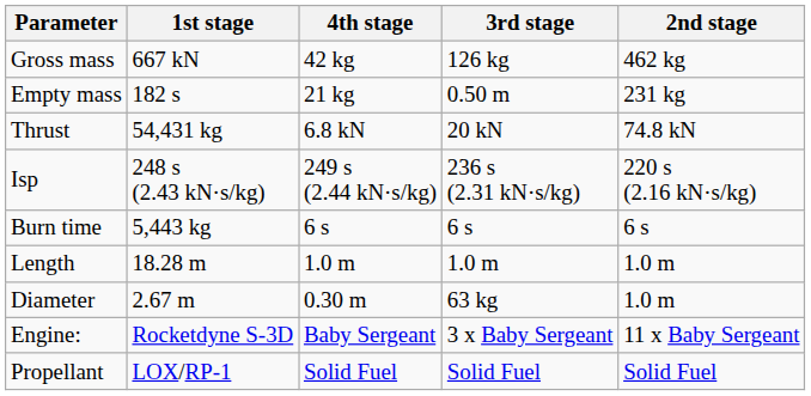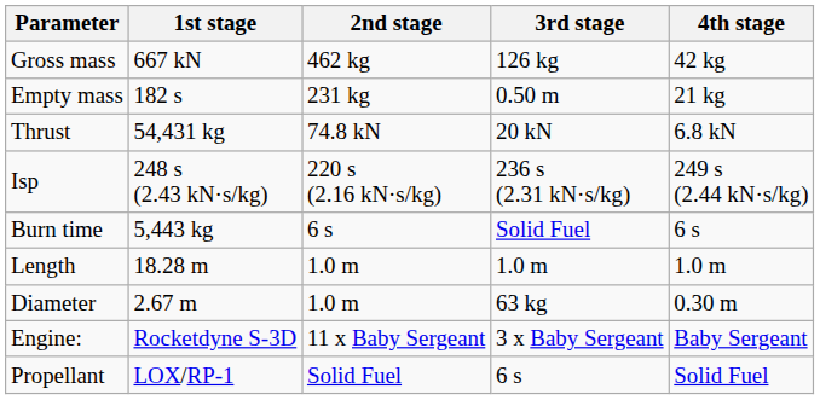columns swapped: 2nd stage <-> 4th stage
Burn time | 3rd stage: 6 s -> Solid Fuel
Propellant | 3rd stage: Solid Fuel -> 6 s
